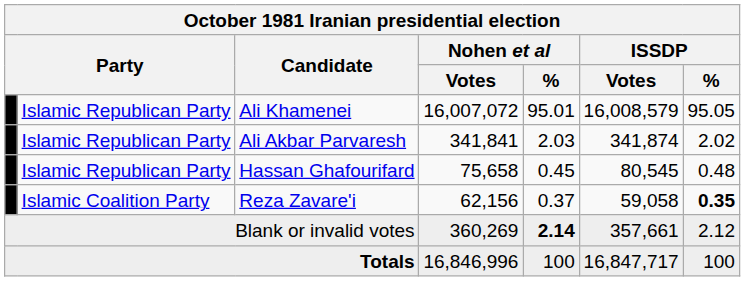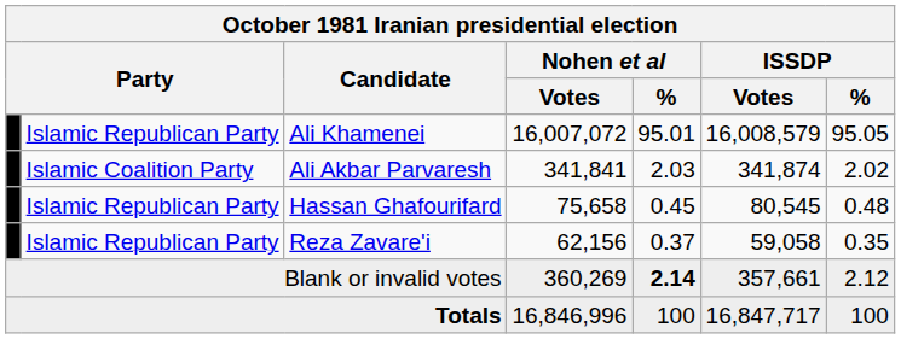Ali Akbar Parvaresh | column 2: Islamic Republican Party -> Islamic Coalition Party
Reza Zavare'i | column 2: Islamic Coalition Party -> Islamic Republican Party
Reza Zavare'i | ISSDP / %: bold -> normal
